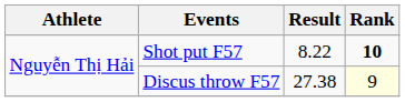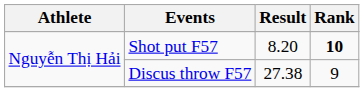Shot put F57 | Result: 8.22 -> 8.20
Discus throw F57 | Rank: lightyellow background -> no background
